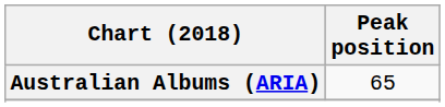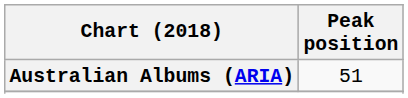Australian Albums (ARIA) | Peak position: 65 -> 51
